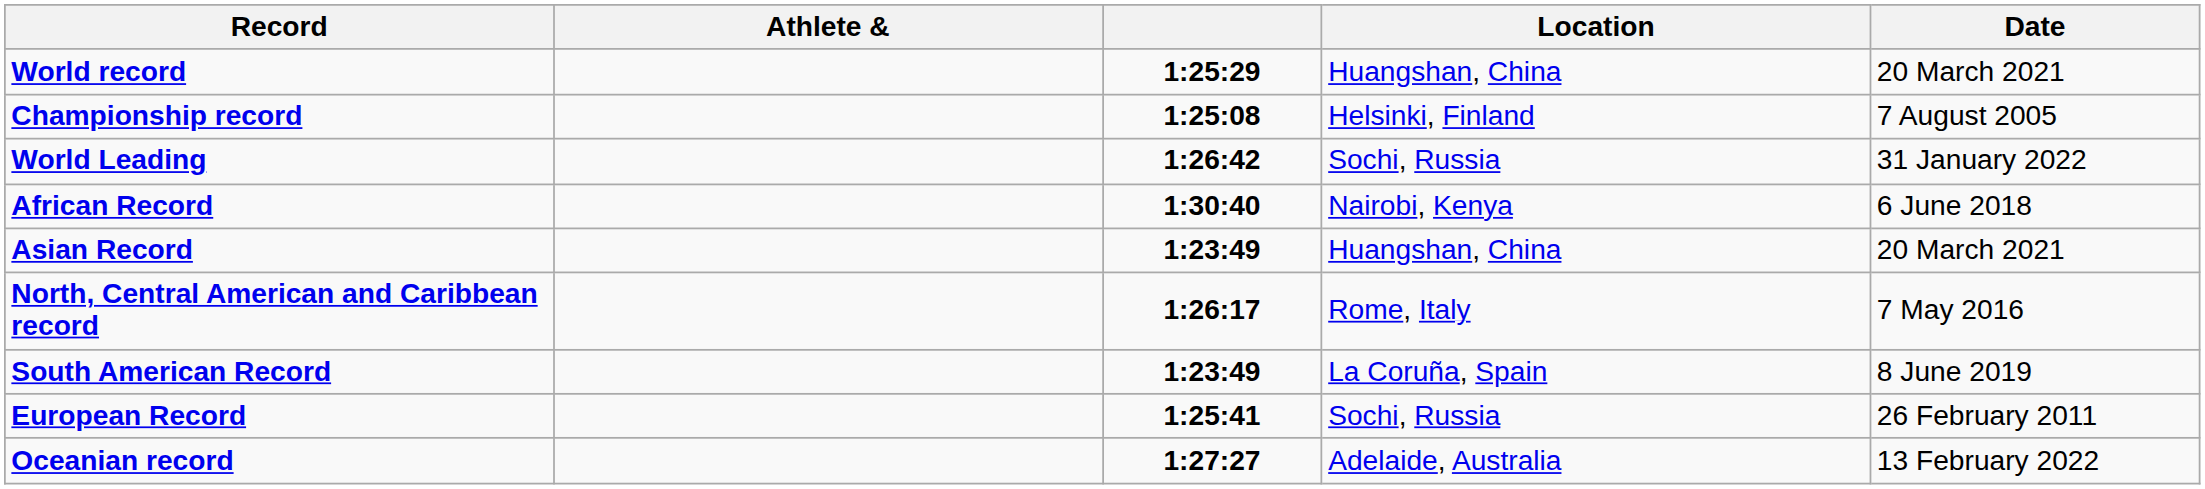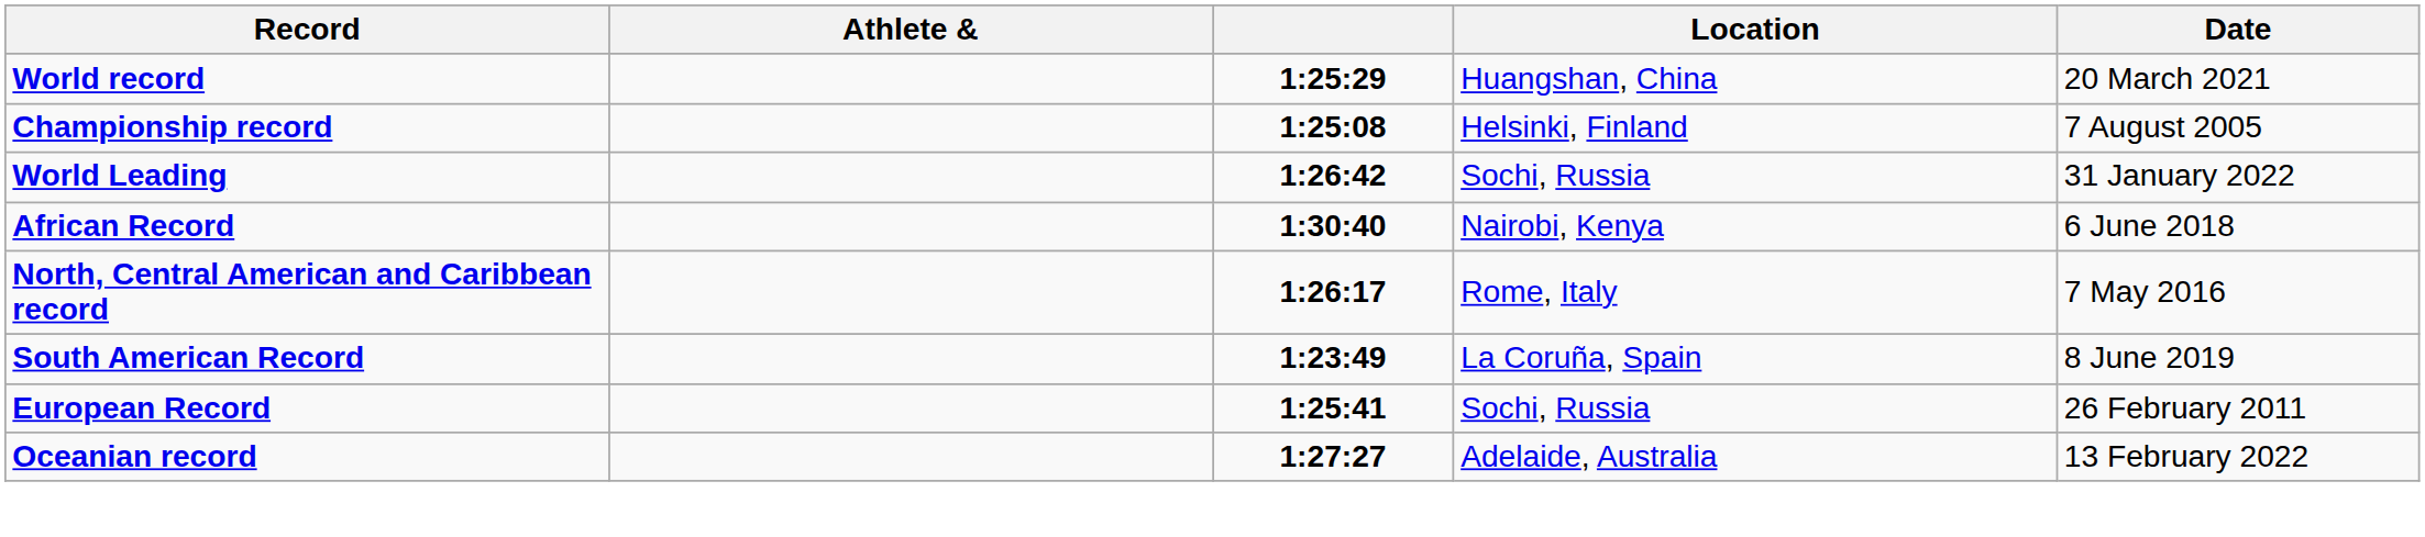- row: Asian Record | 1:23:49 | Huangshan, China | 20 March 2021
